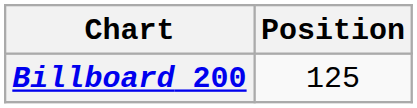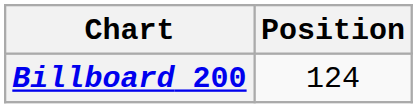Billboard 200 | Position: 125 -> 124
